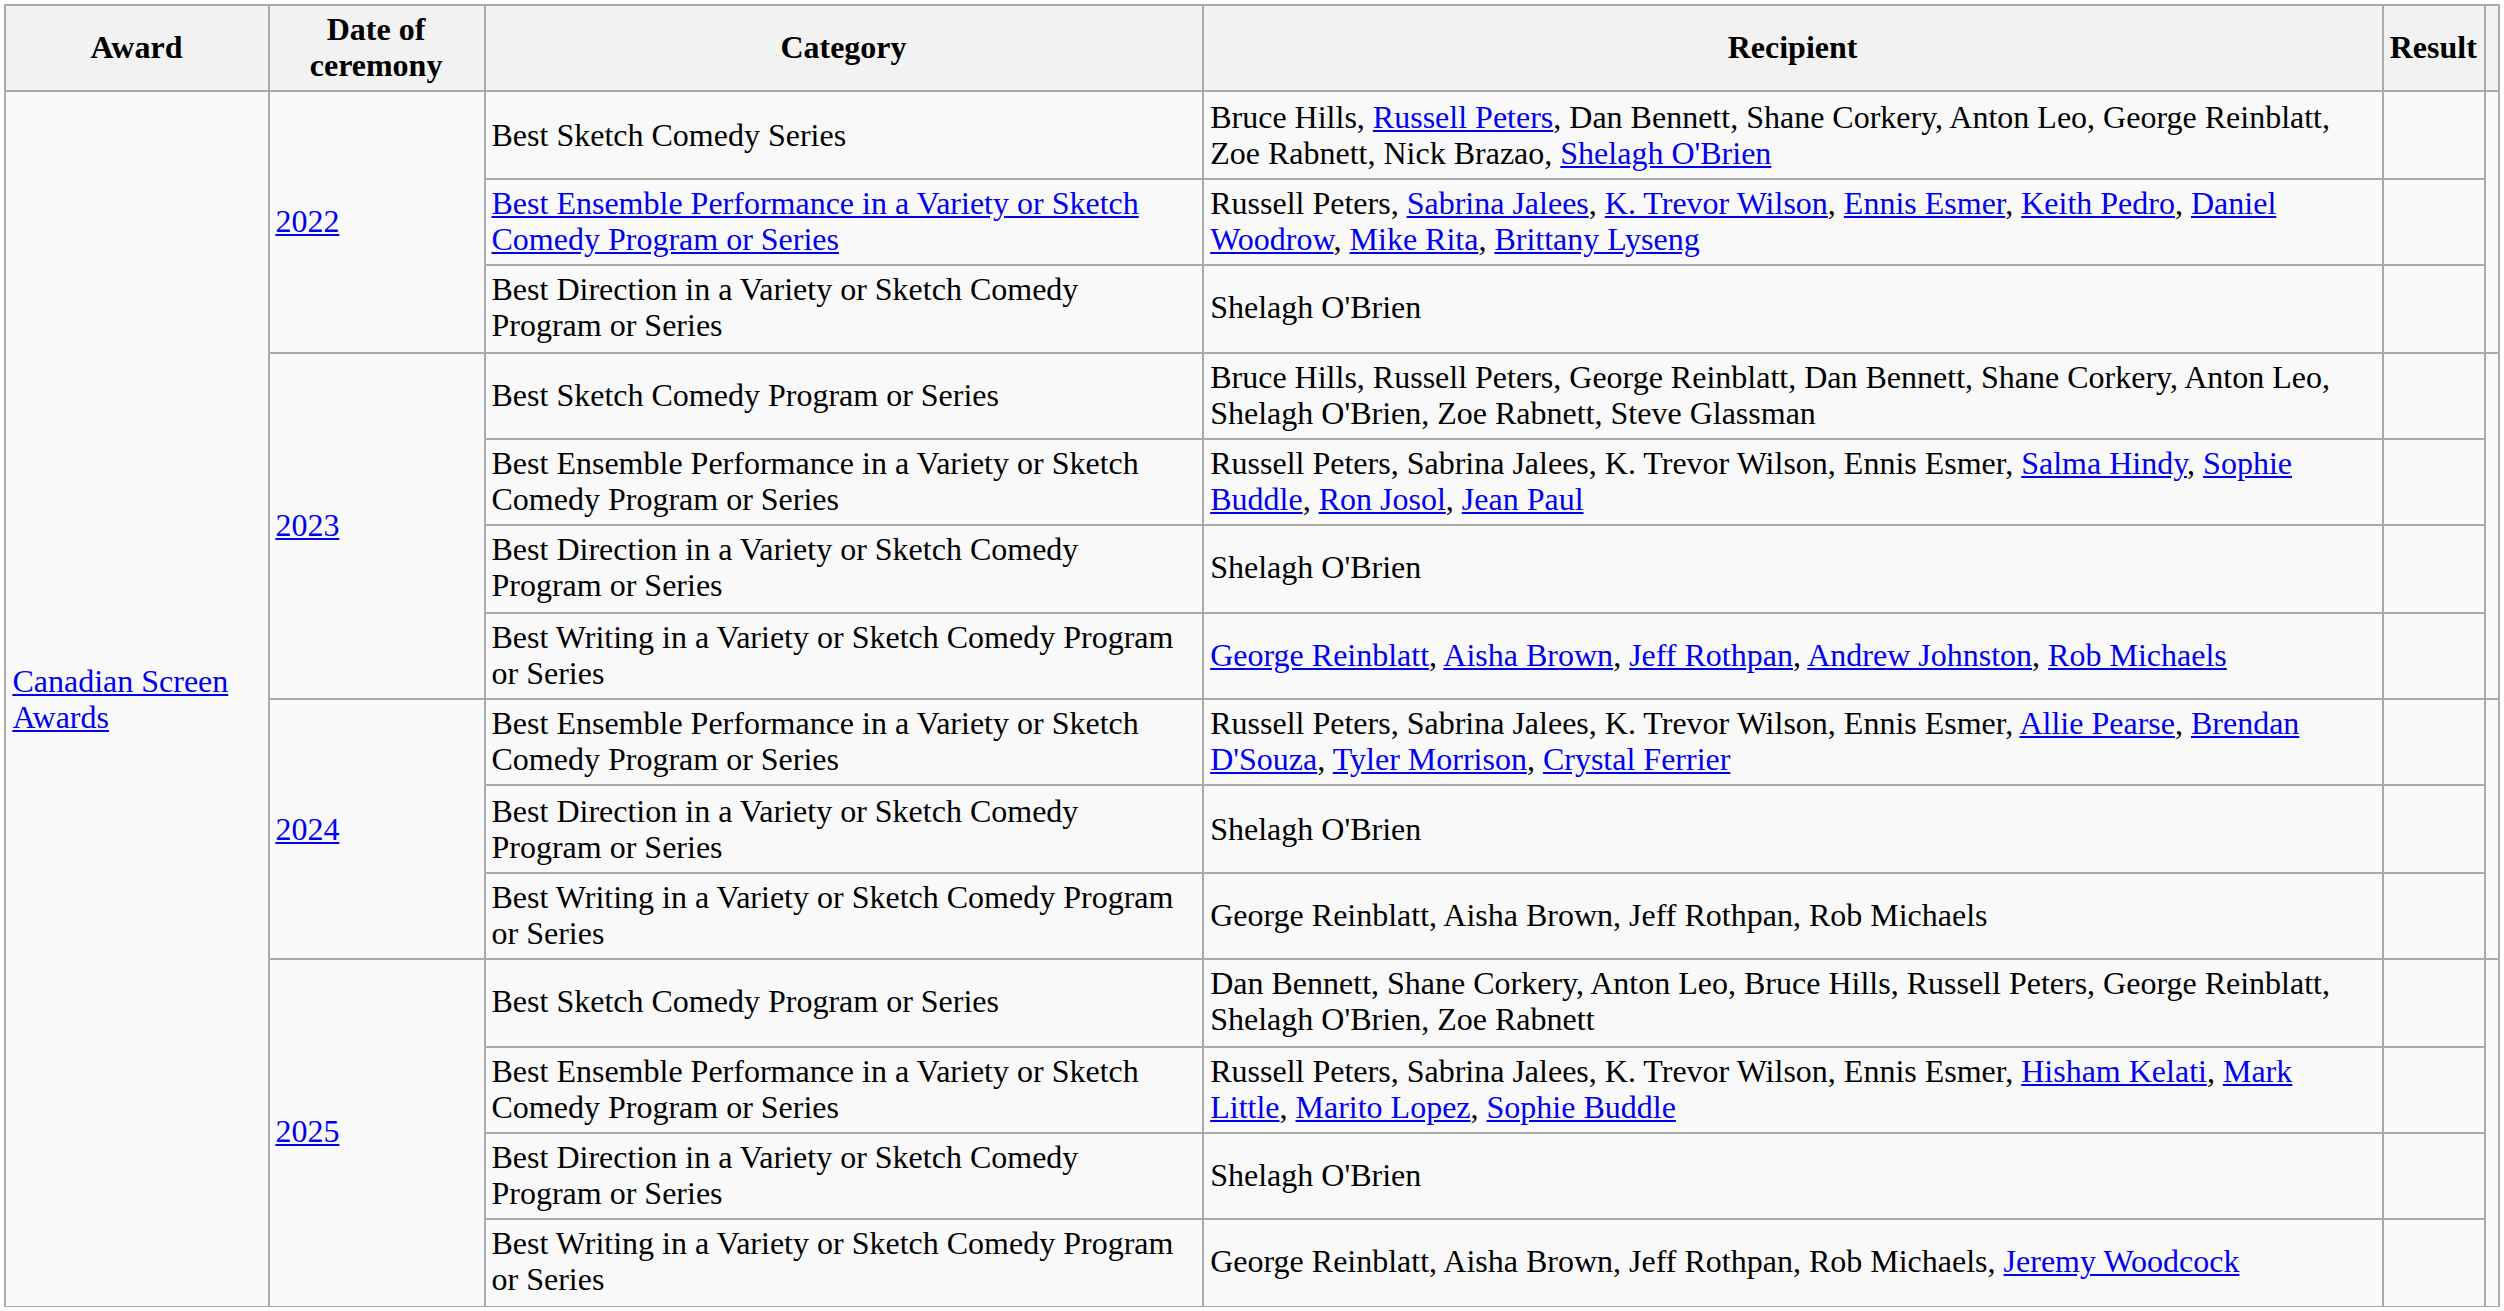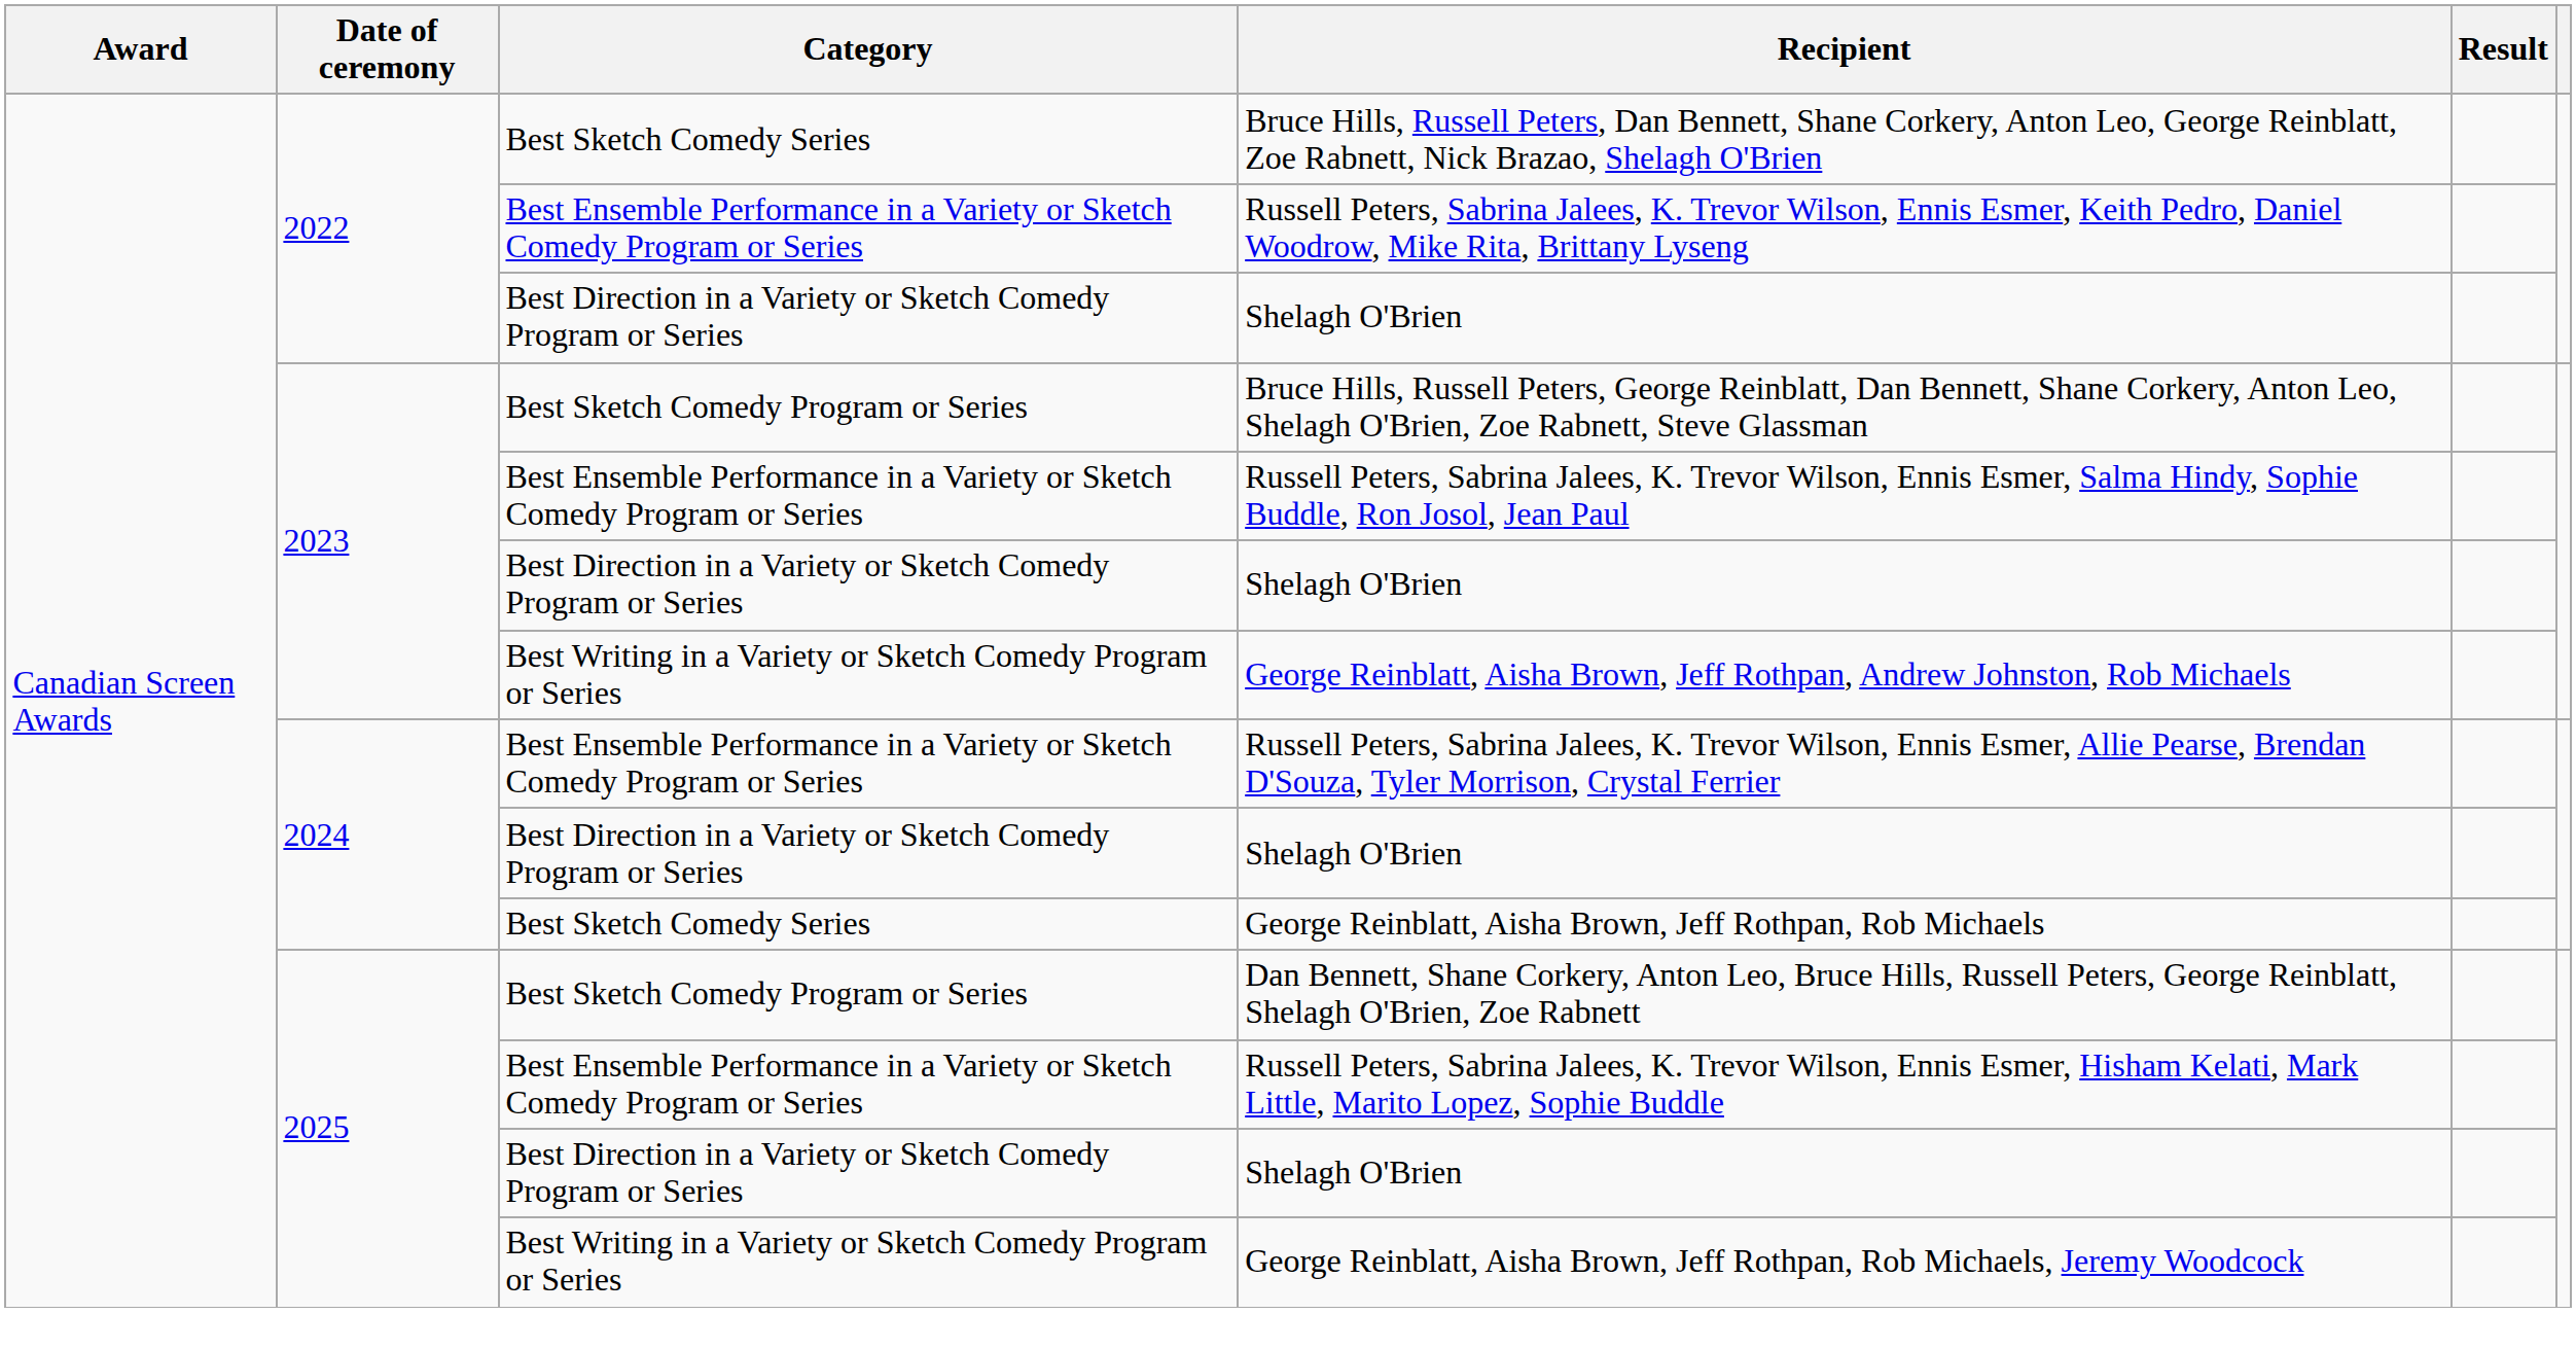George Reinblatt, Aisha Brown, Jeff Rothpan, Rob Michaels | Category: Best Writing in a Variety or Sketch Comedy Program or Series -> Best Sketch Comedy Series
